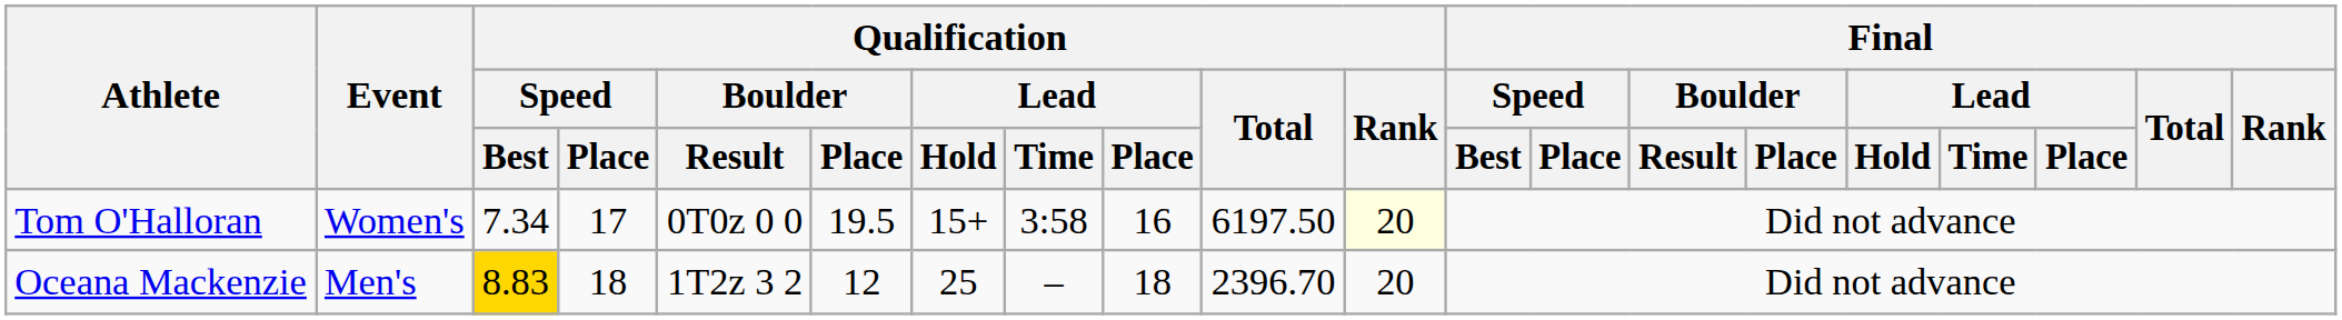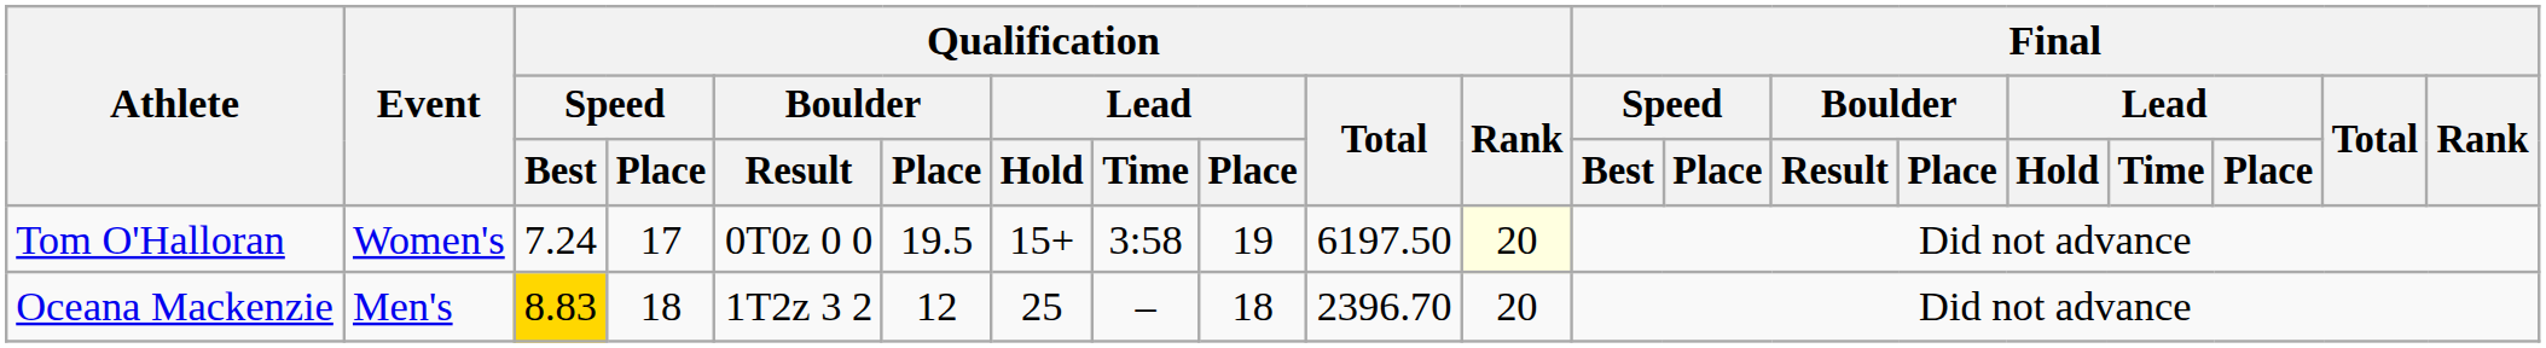Tom O'Halloran | Qualification / Speed / Best: 7.34 -> 7.24
Tom O'Halloran | Qualification / Lead / Place: 16 -> 19
